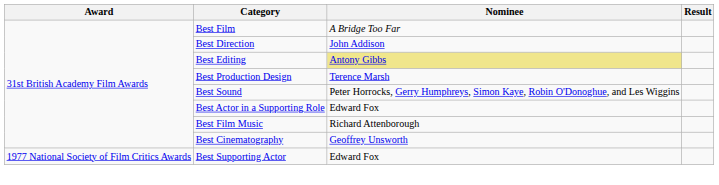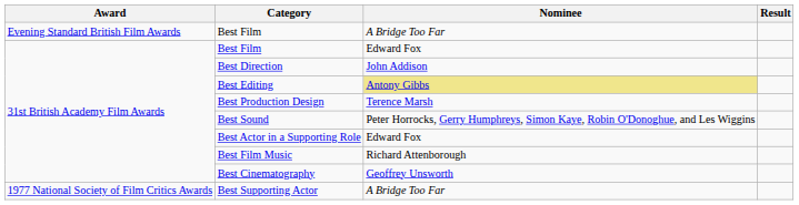+ row: Evening Standard British Film Awards | Best Film | A Bridge Too Far
31st British Academy Film Awards / Best Film | Nominee: A Bridge Too Far -> Edward Fox
Best Supporting Actor | Nominee: Edward Fox -> A Bridge Too Far
